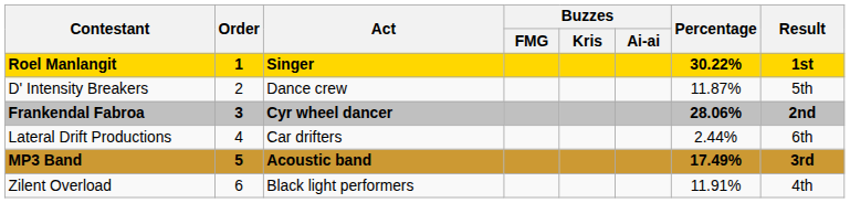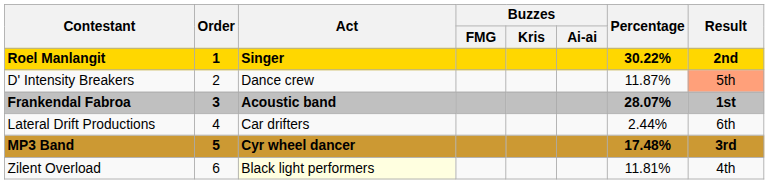Roel Manlangit | Result: 1st -> 2nd
D' Intensity Breakers | Result: no background -> lightsalmon background
Frankendal Fabroa | Act: Cyr wheel dancer -> Acoustic band
Frankendal Fabroa | Percentage: 28.06% -> 28.07%
Frankendal Fabroa | Result: 2nd -> 1st
MP3 Band | Act: Acoustic band -> Cyr wheel dancer
MP3 Band | Percentage: 17.49% -> 17.48%
Zilent Overload | Act: no background -> lightyellow background
Zilent Overload | Percentage: 11.91% -> 11.81%
